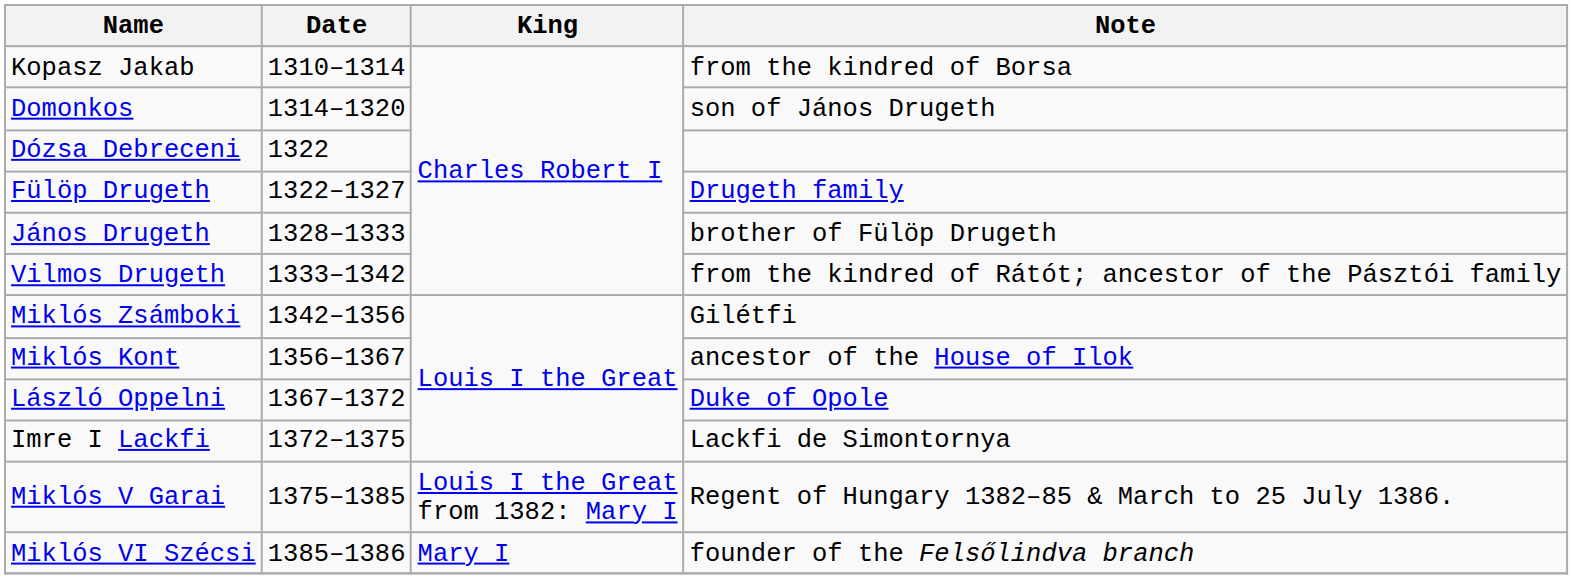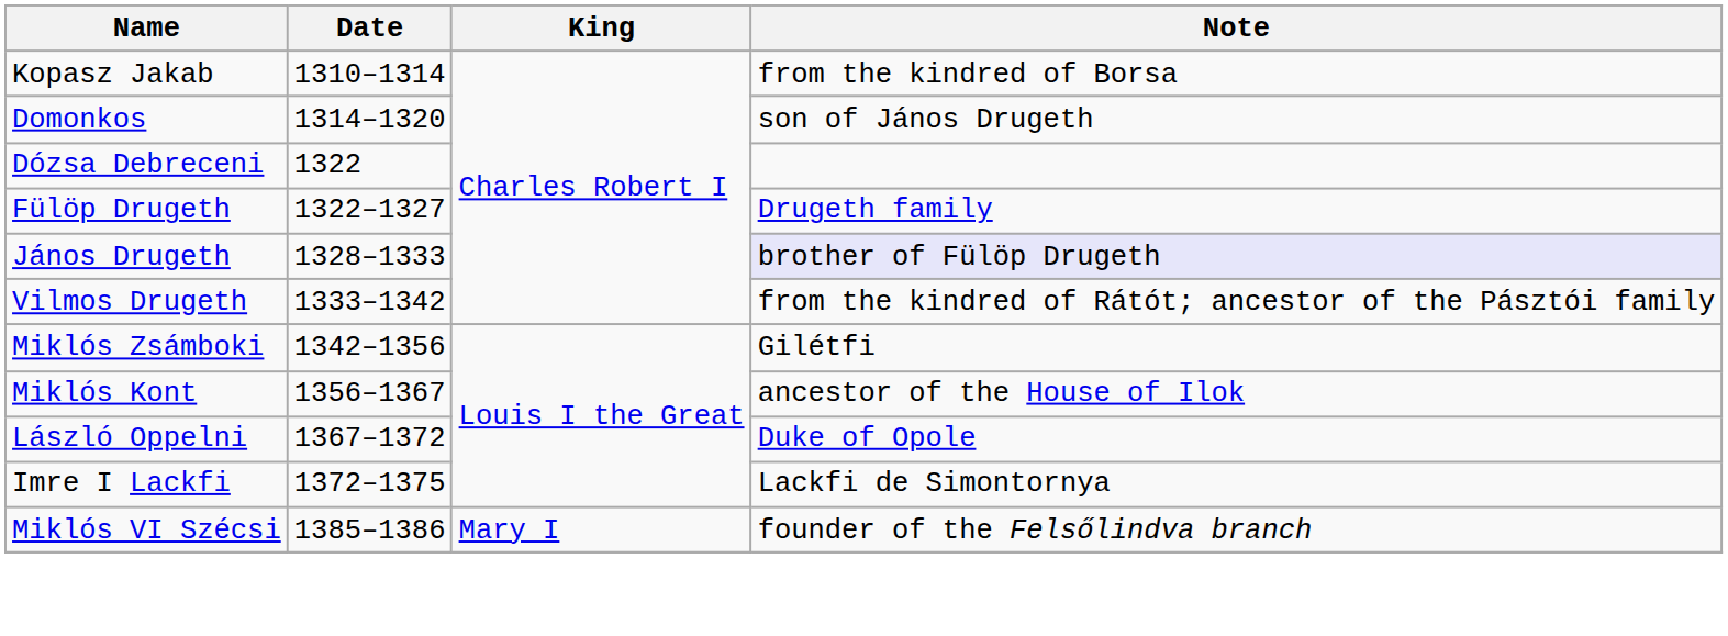János Drugeth | Note: no background -> lavender background
- row: Miklós V Garai | 1375–1385 | Louis I the Great from 1382: Mary I | Regent of Hungary 1382–85 & March to 25 July 1386.
